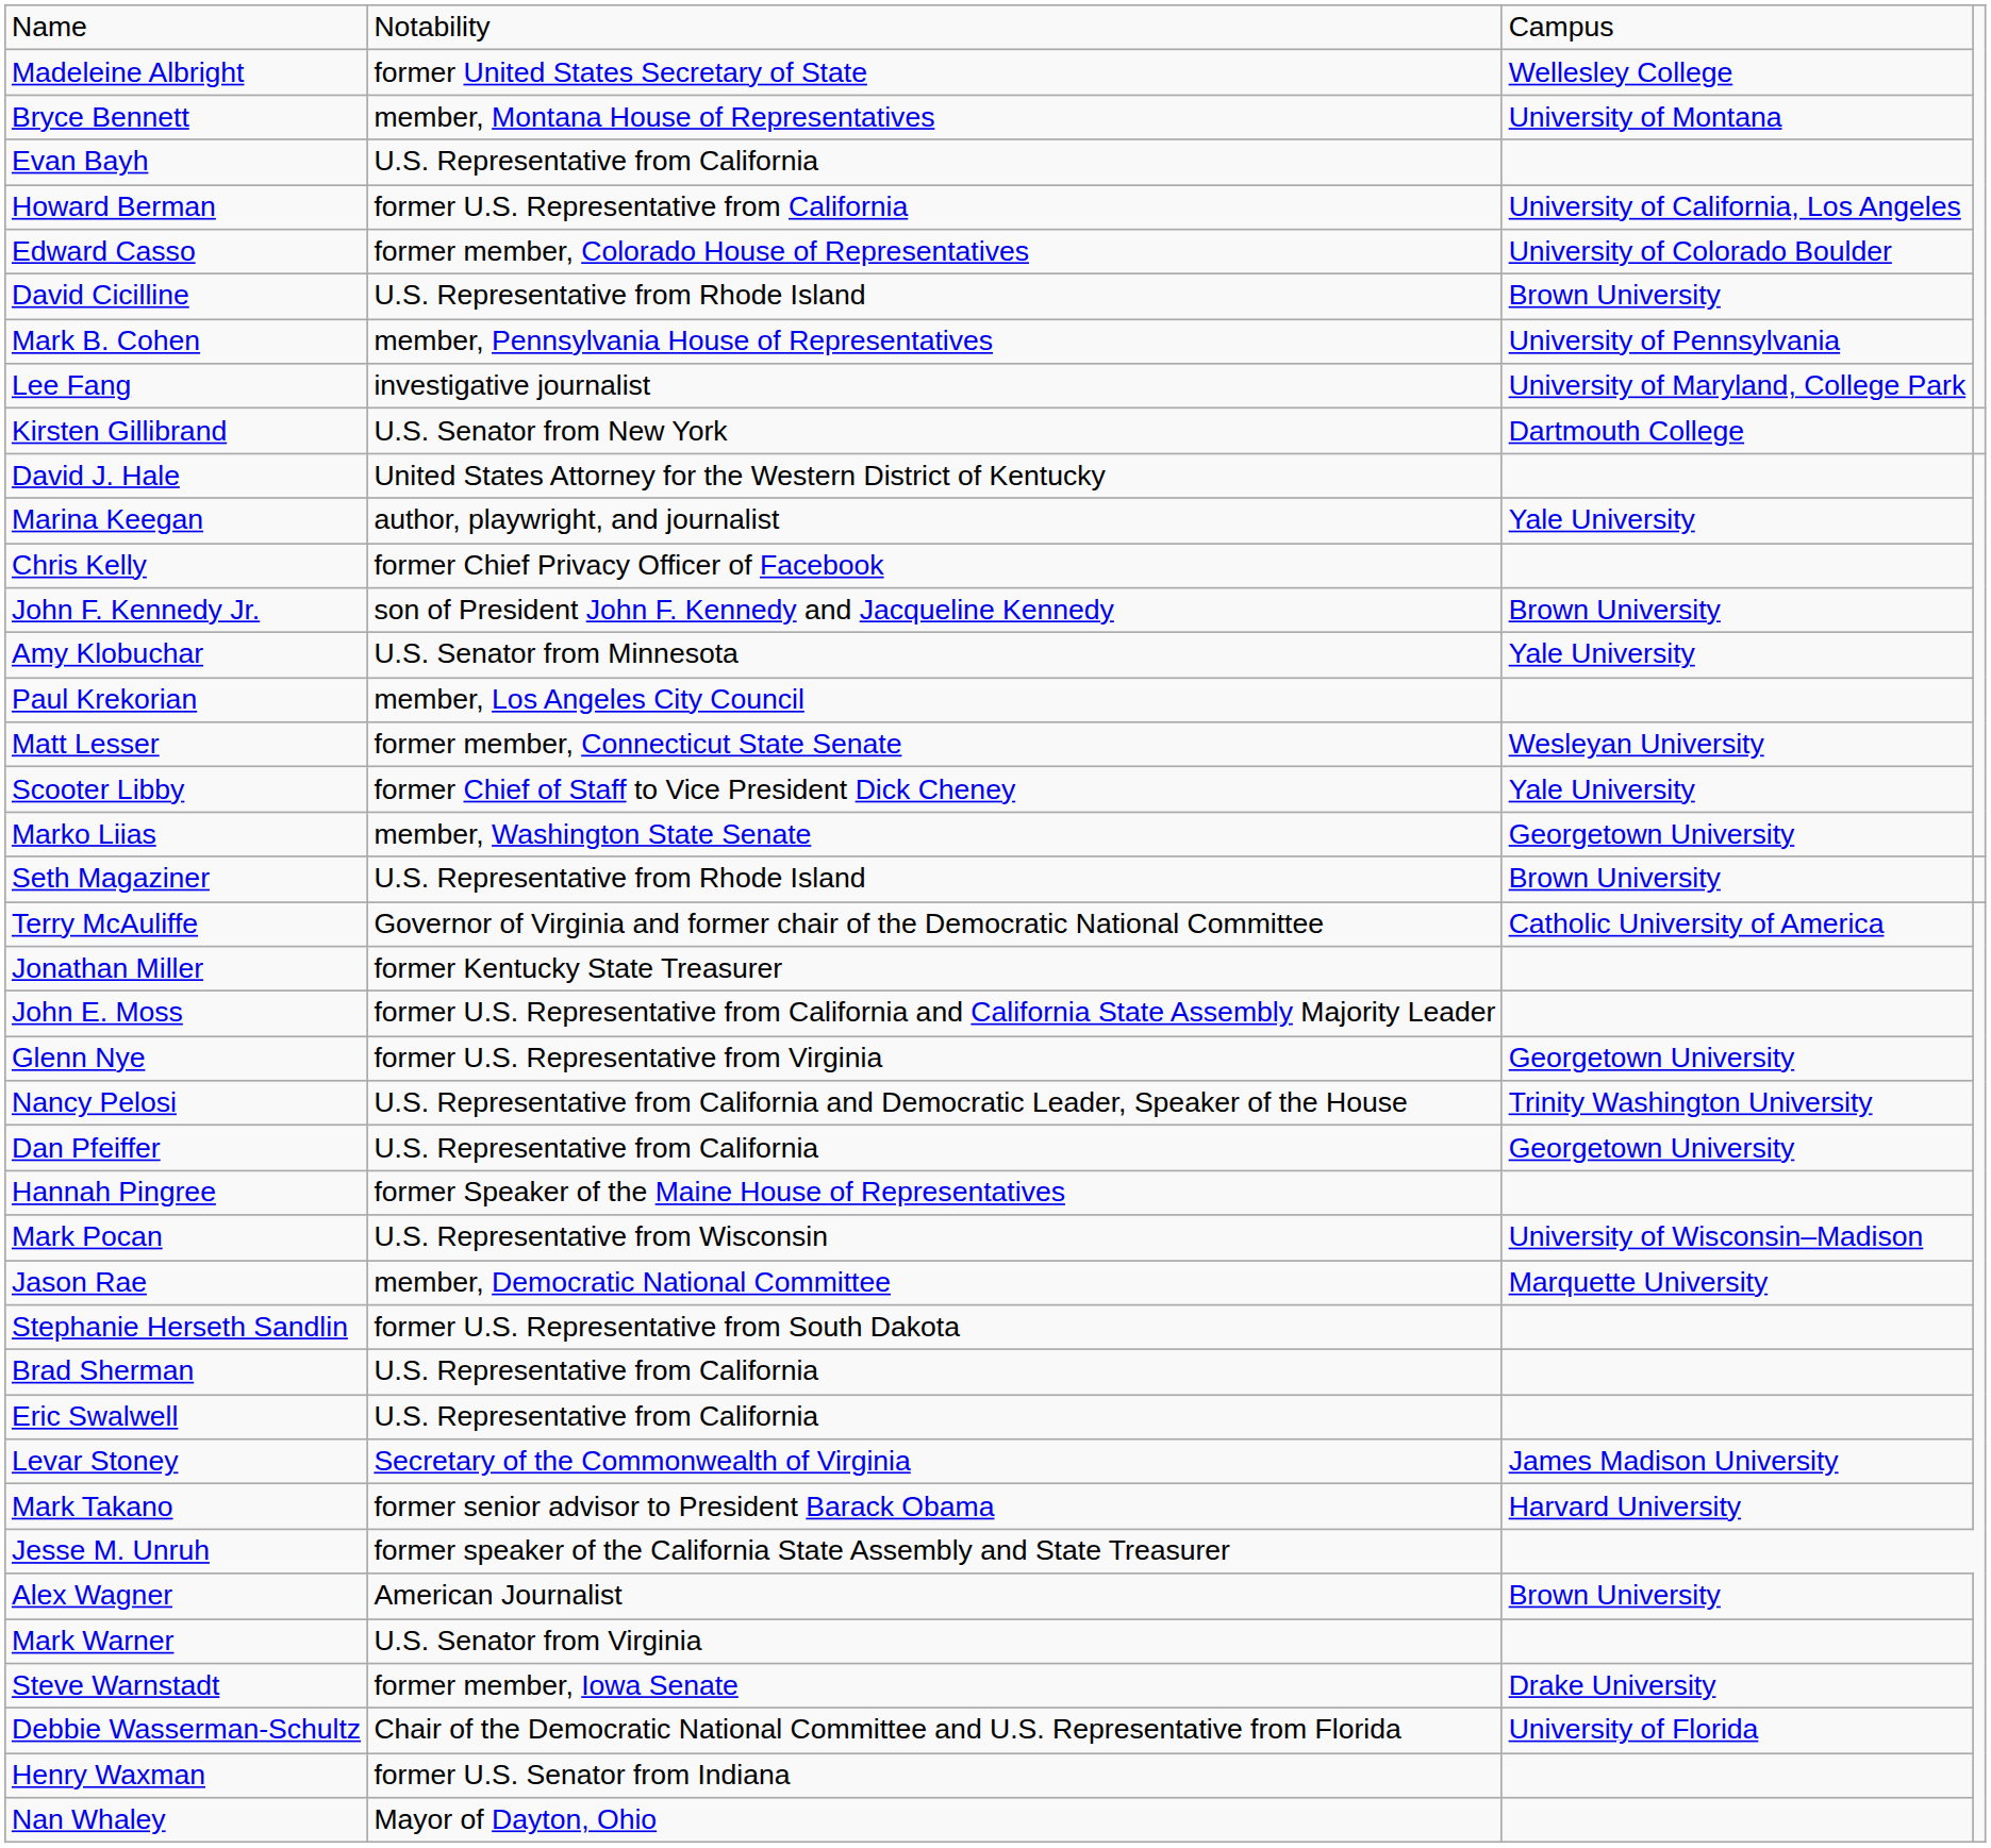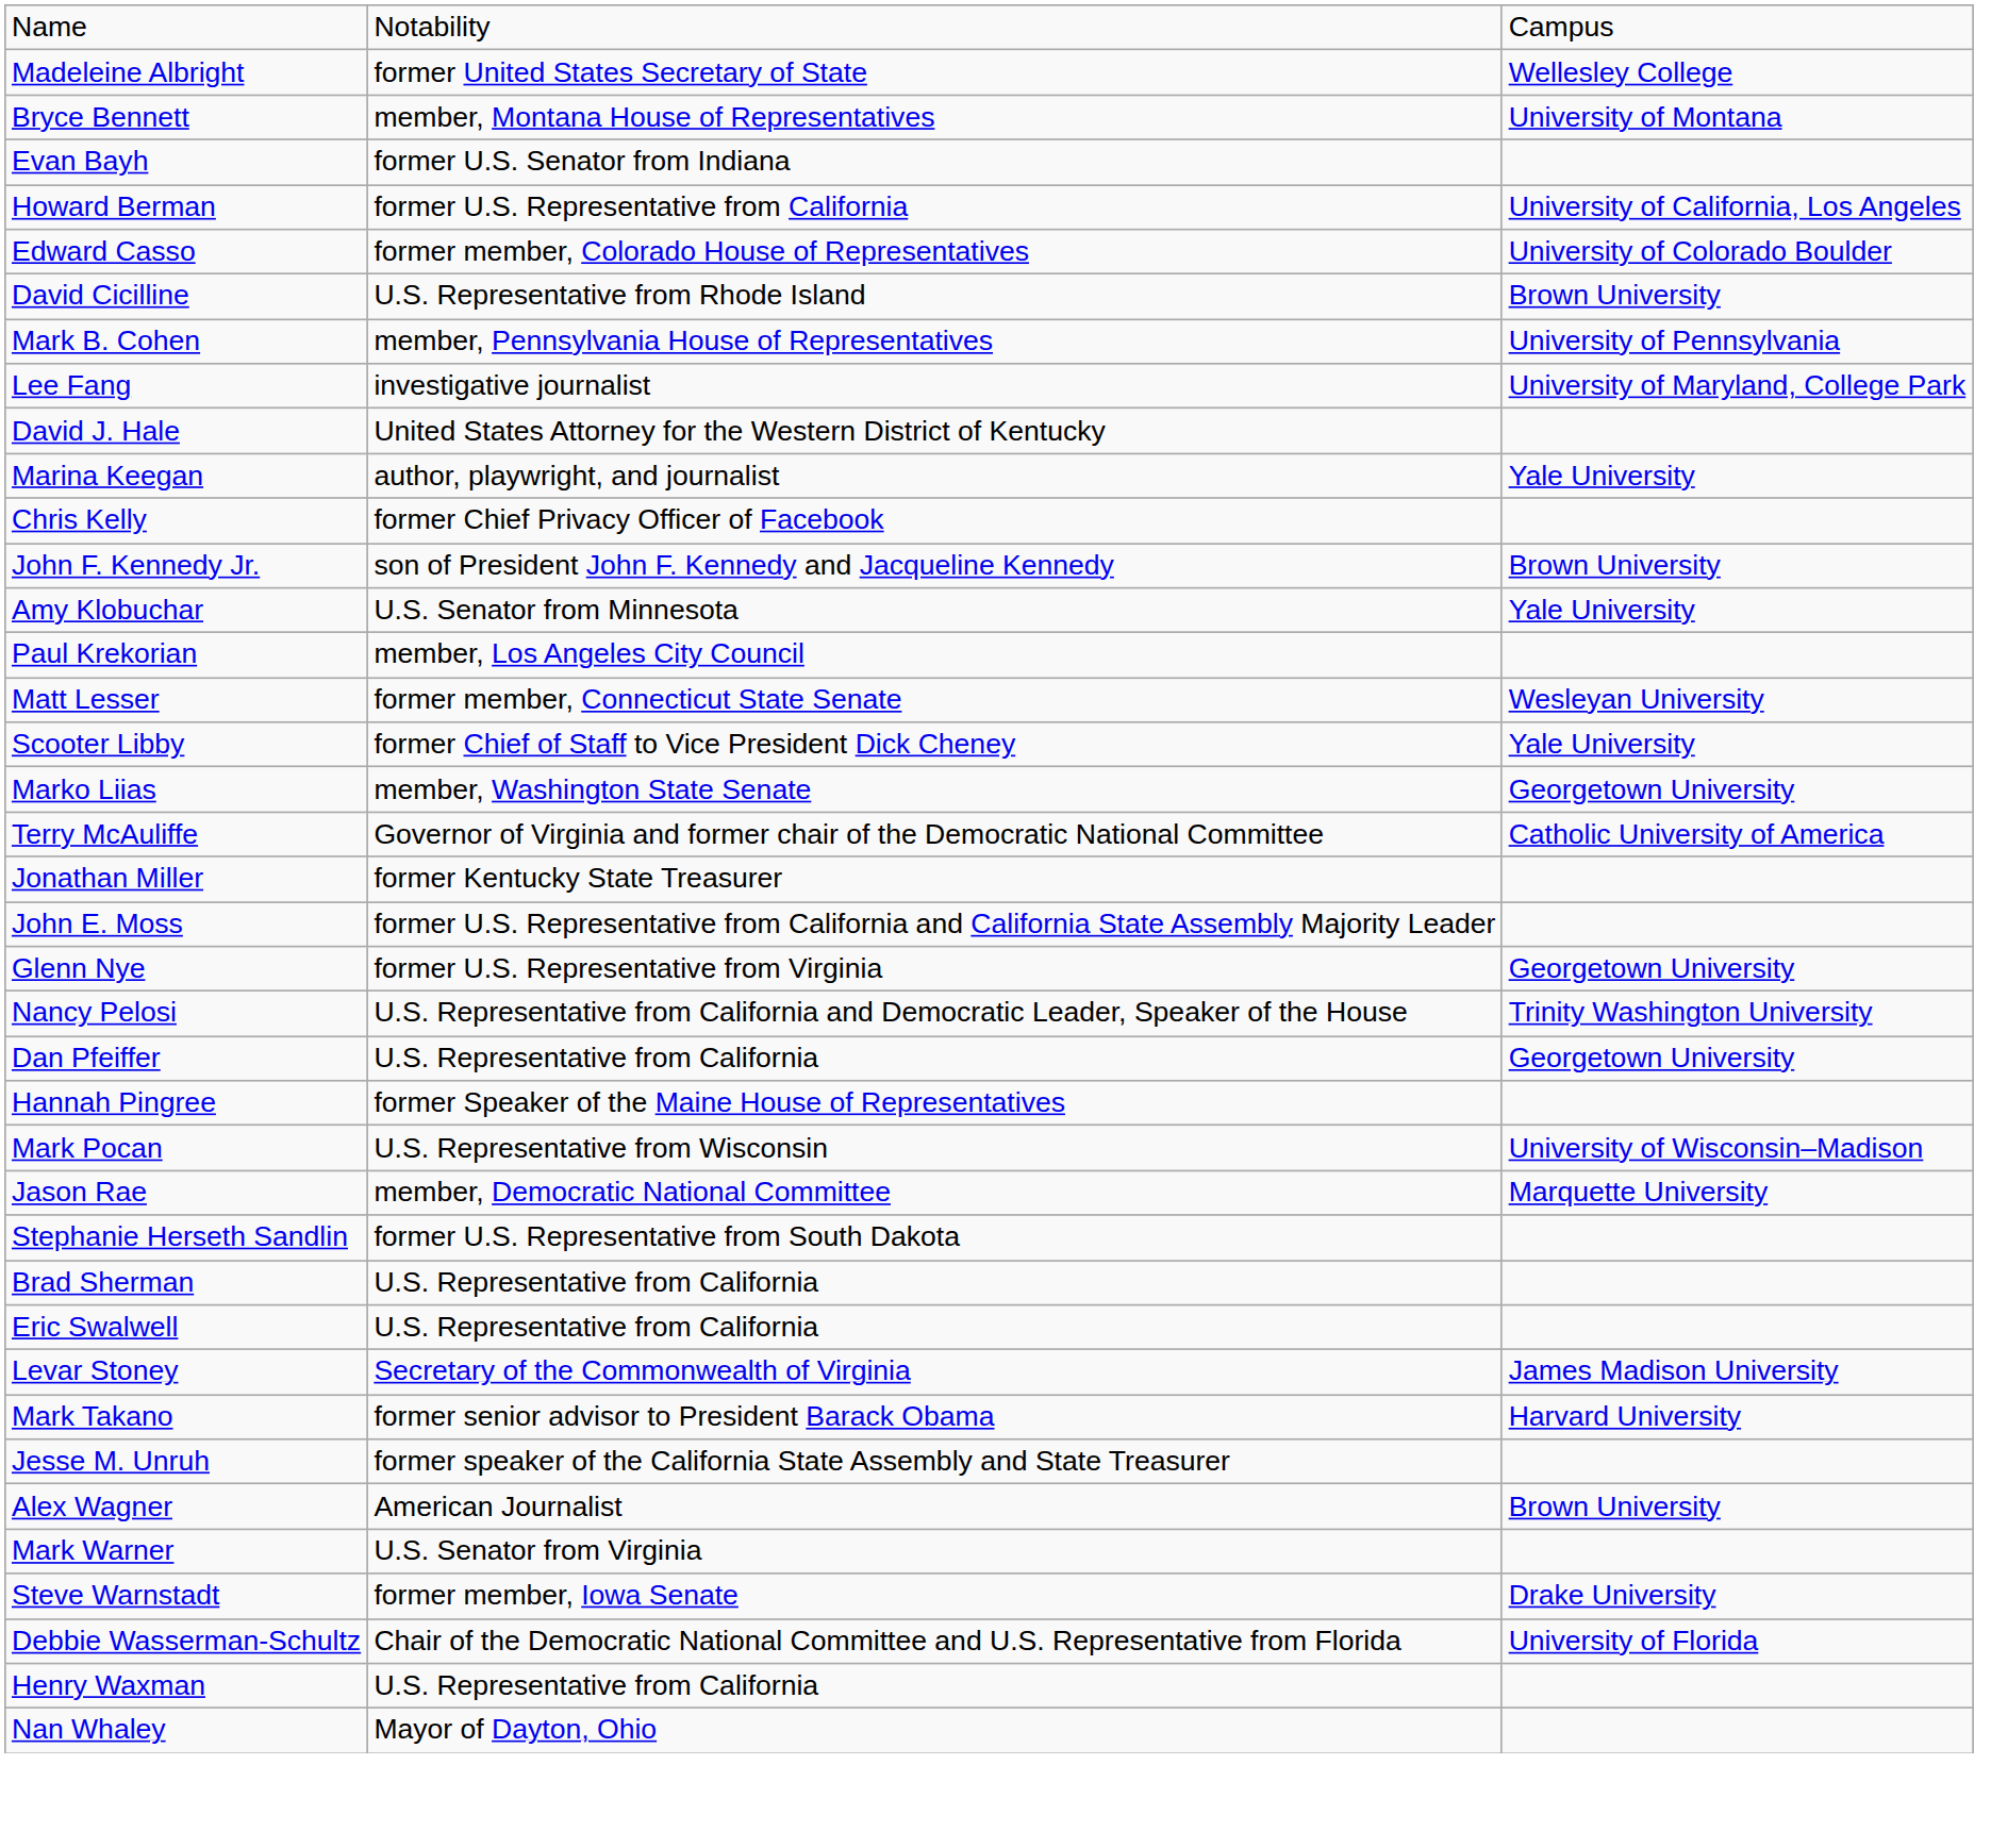Evan Bayh | column 2: U.S. Representative from California -> former U.S. Senator from Indiana
- row: Kirsten Gillibrand | U.S. Senator from New York | Dartmouth College
- row: Seth Magaziner | U.S. Representative from Rhode Island | Brown University
Henry Waxman | column 2: former U.S. Senator from Indiana -> U.S. Representative from California
